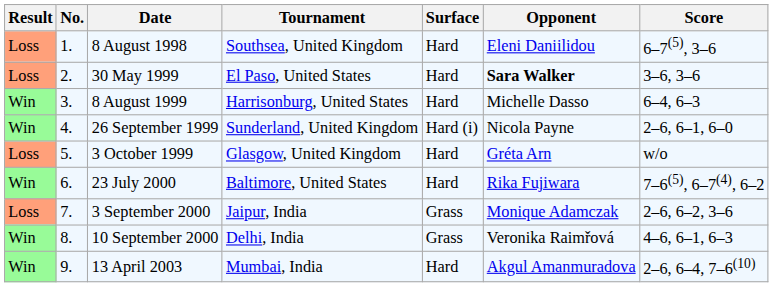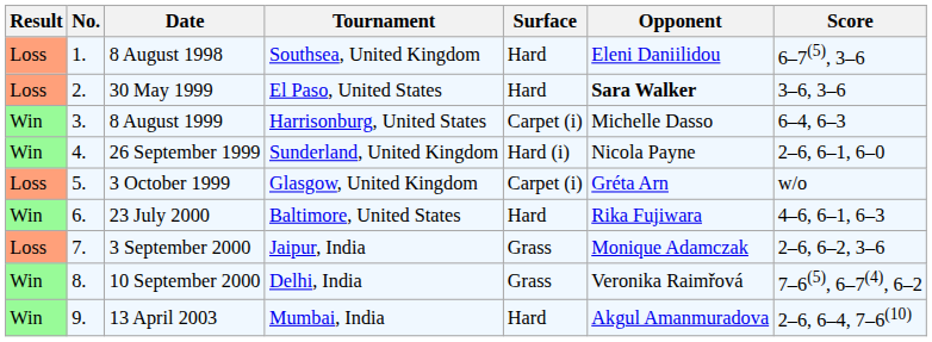8 August 1999 | Surface: Hard -> Carpet (i)
3 October 1999 | Surface: Hard -> Carpet (i)
23 July 2000 | Score: 7–6(5), 6–7(4), 6–2 -> 4–6, 6–1, 6–3
10 September 2000 | Score: 4–6, 6–1, 6–3 -> 7–6(5), 6–7(4), 6–2
